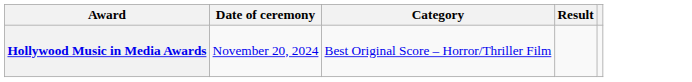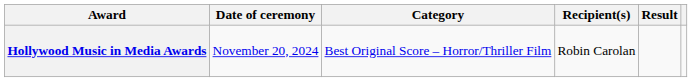+ column: Recipient(s) | Robin Carolan
